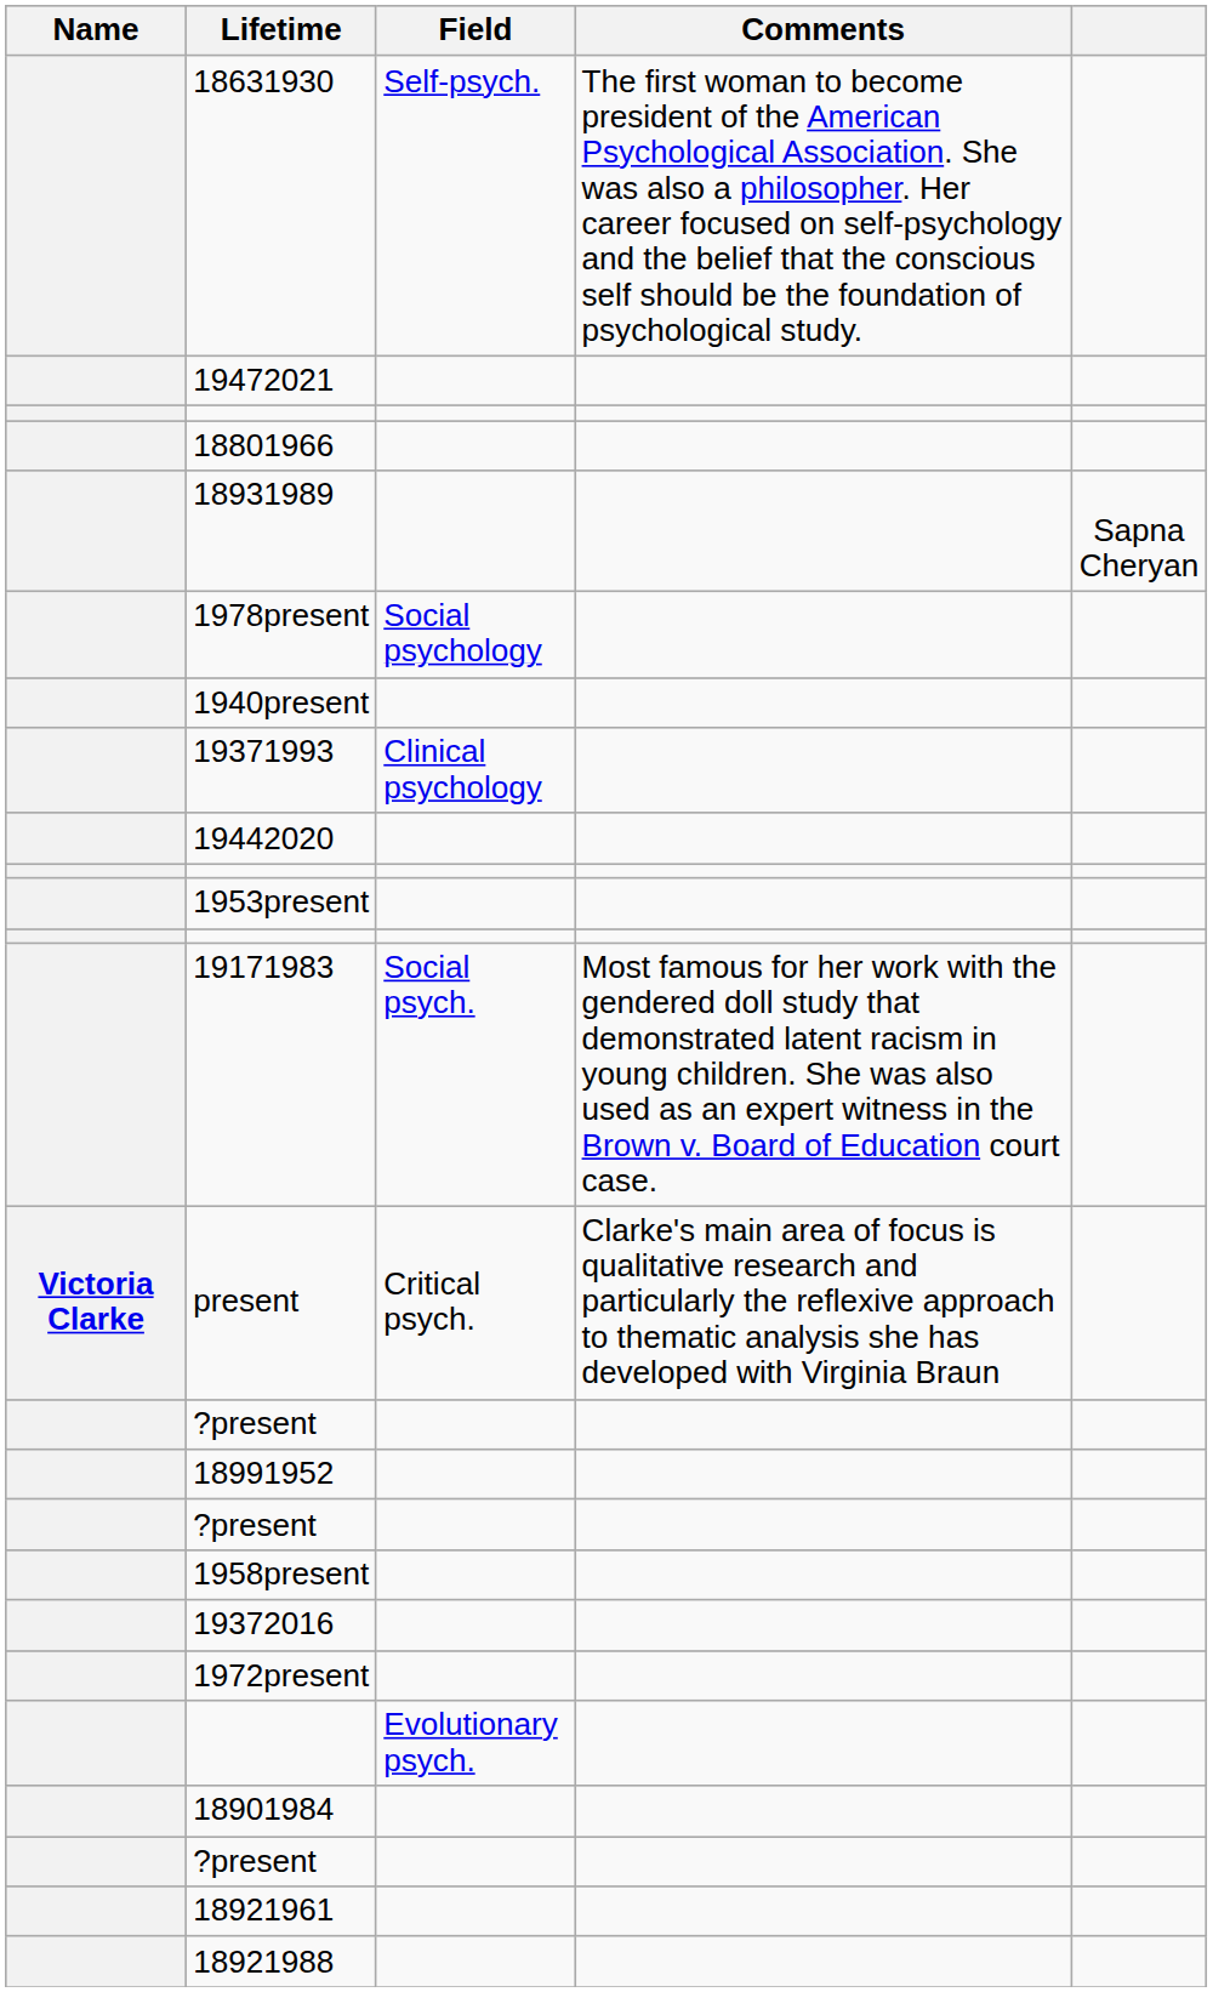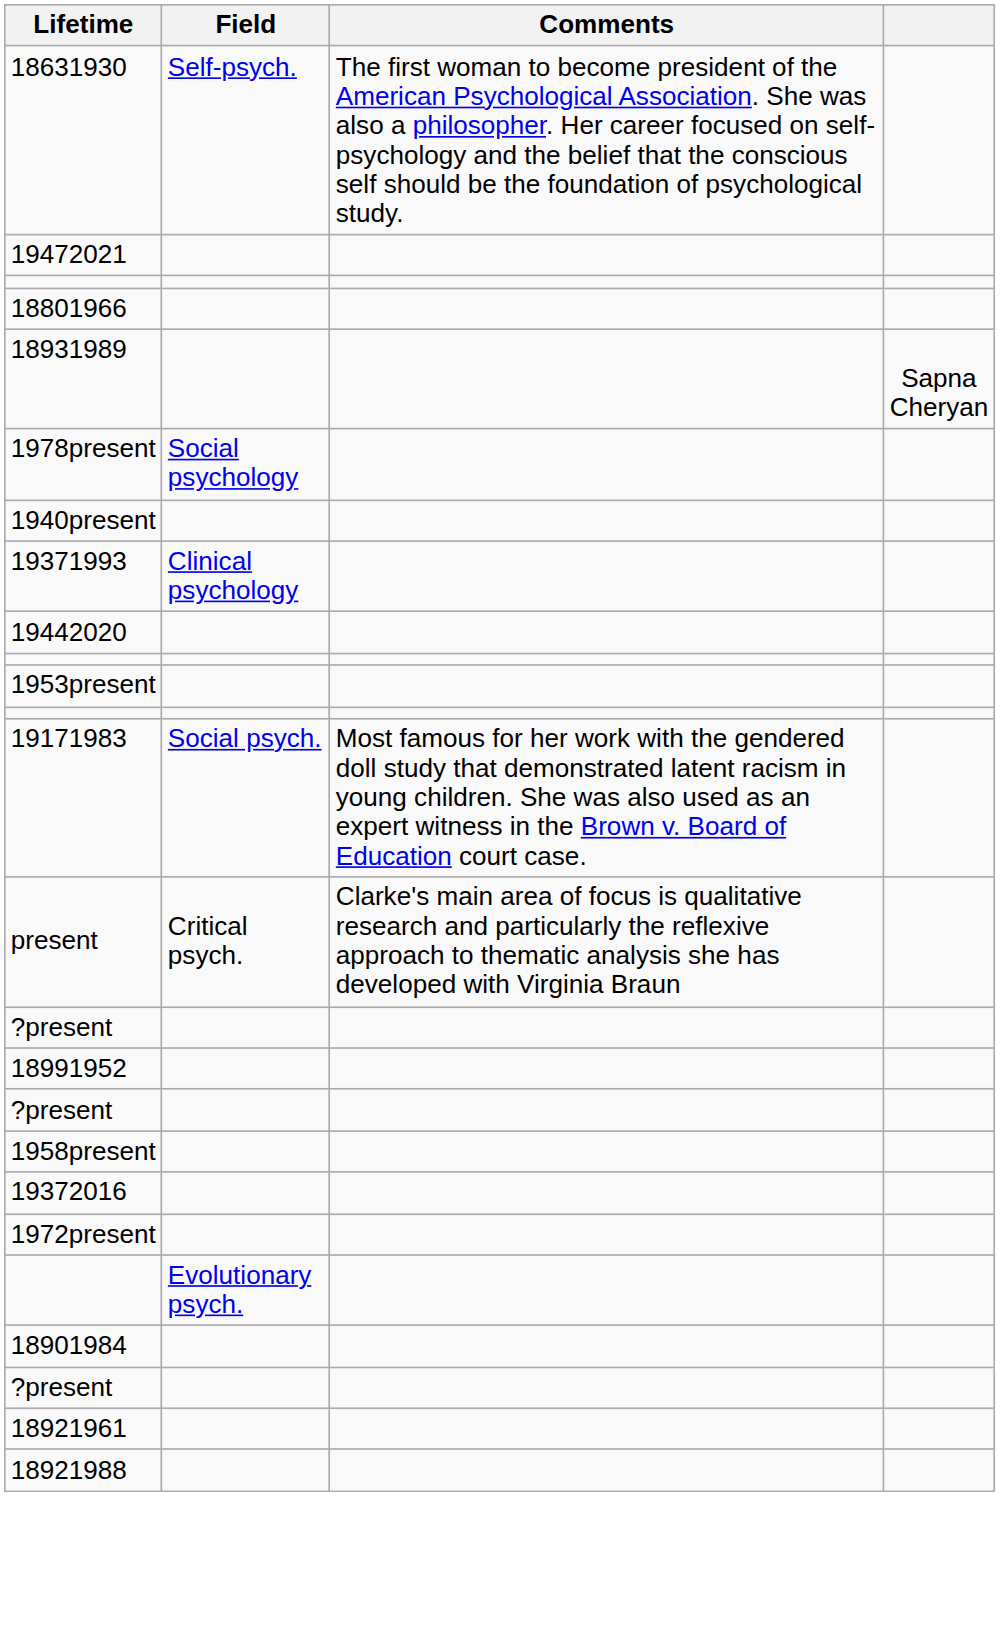- column: Name | Victoria Clarke
